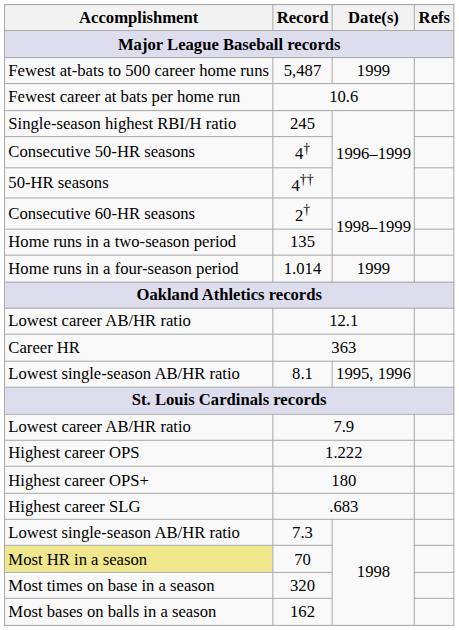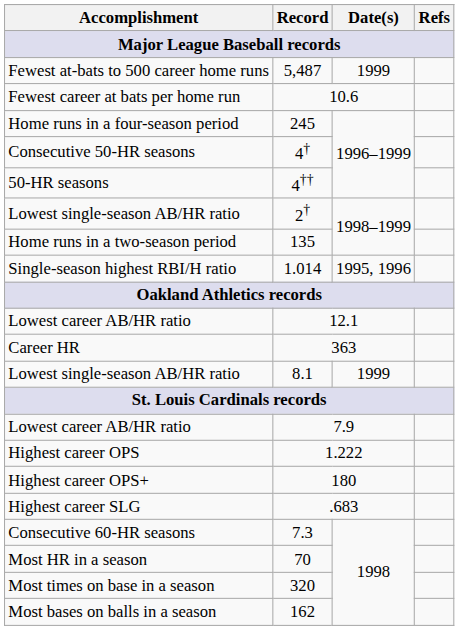245 | Accomplishment: Single-season highest RBI/H ratio -> Home runs in a four-season period
2† | Accomplishment: Consecutive 60-HR seasons -> Lowest single-season AB/HR ratio
1.014 | Accomplishment: Home runs in a four-season period -> Single-season highest RBI/H ratio
1.014 | Date(s): 1999 -> 1995, 1996
8.1 | Date(s): 1995, 1996 -> 1999
7.3 | Accomplishment: Lowest single-season AB/HR ratio -> Consecutive 60-HR seasons
70 | Accomplishment: khaki background -> no background
